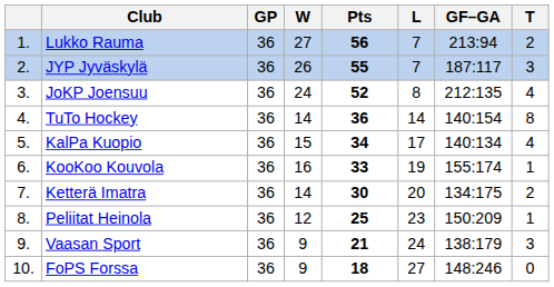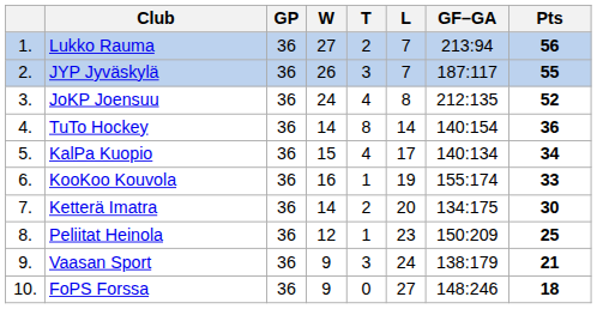columns swapped: T <-> Pts
